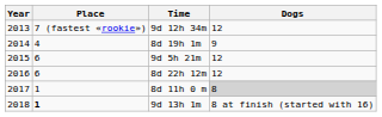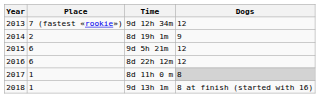8d 19h 1m | Place: 4 -> 2
9d 13h 1m | Place: bold -> normal
